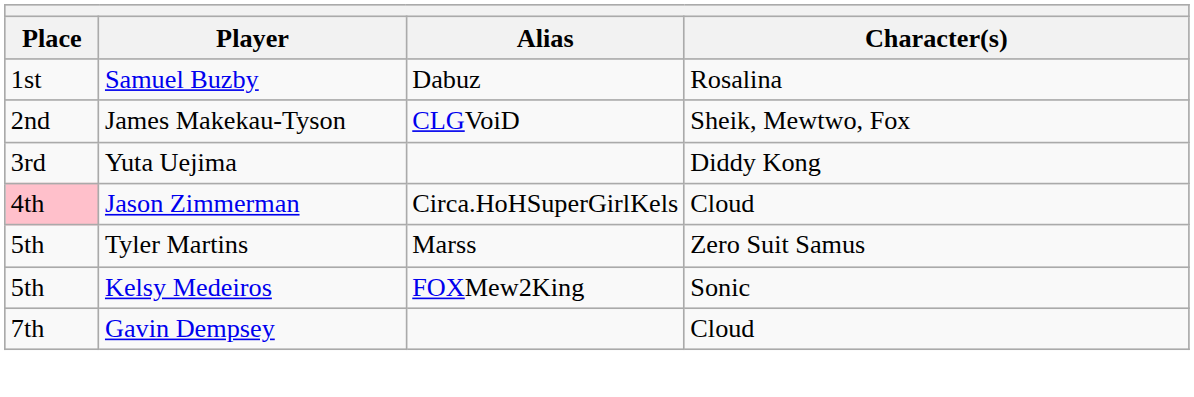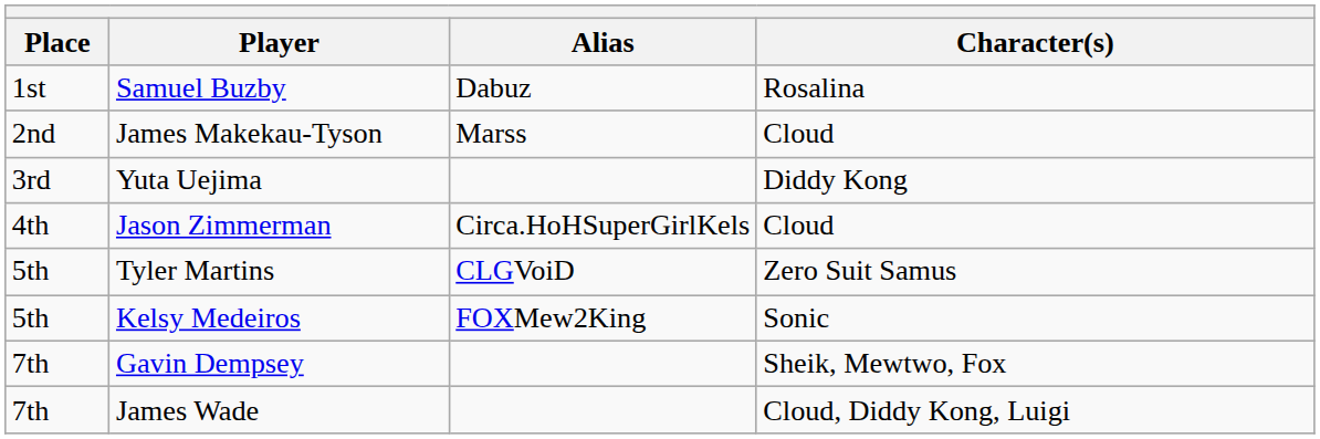James Makekau-Tyson | Alias: CLGVoiD -> Marss
James Makekau-Tyson | Character(s): Sheik, Mewtwo, Fox -> Cloud
Jason Zimmerman | Place: pink background -> no background
Tyler Martins | Alias: Marss -> CLGVoiD
Gavin Dempsey | Character(s): Cloud -> Sheik, Mewtwo, Fox
+ row: 7th | James Wade | Cloud, Diddy Kong, Luigi
